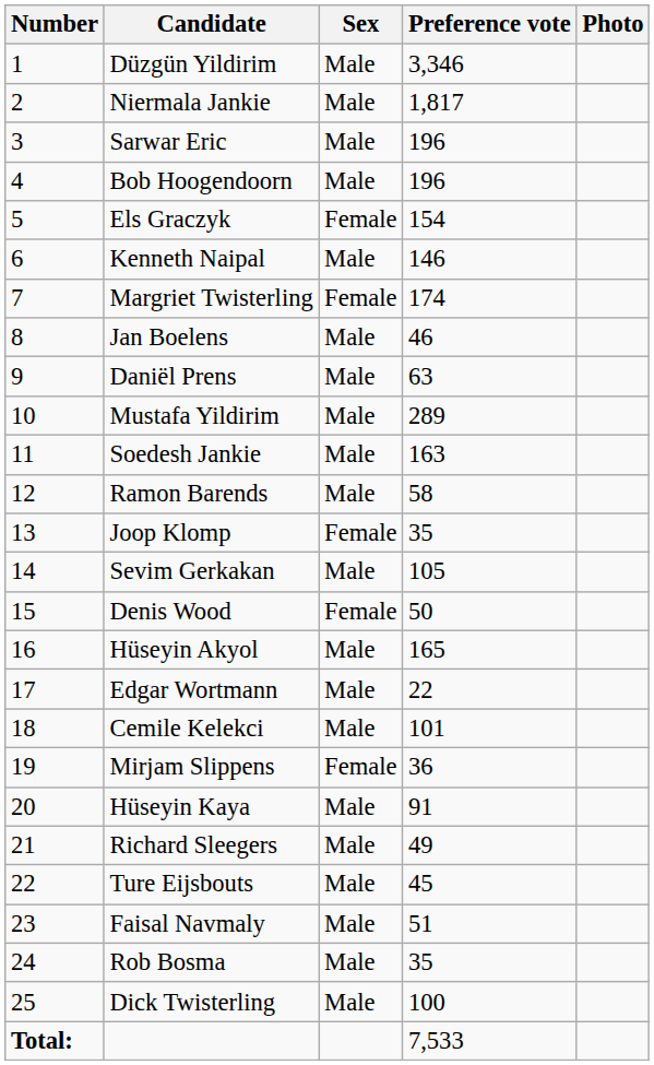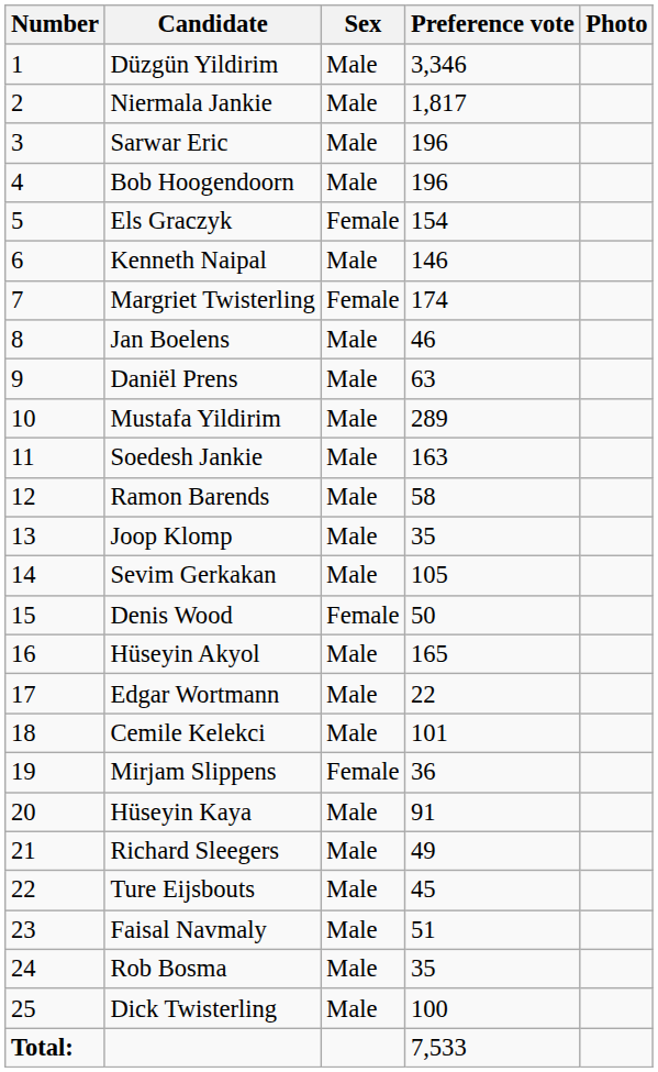Joop Klomp | Sex: Female -> Male
